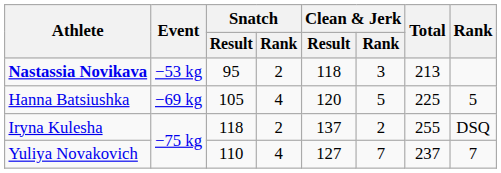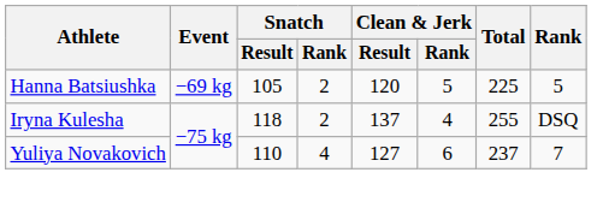- row: Nastassia Novikava | −53 kg | 95 | 2 | 118 | 3 | 213
Hanna Batsiushka | Snatch / Rank: 4 -> 2
Iryna Kulesha | Clean & Jerk / Rank: 2 -> 4
Yuliya Novakovich | Clean & Jerk / Rank: 7 -> 6
